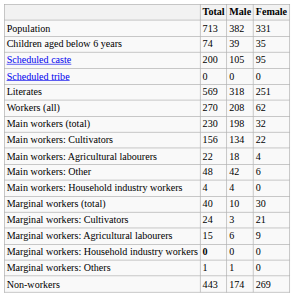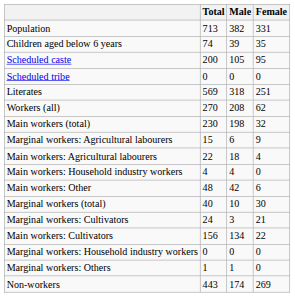rows swapped: Main workers: Cultivators <-> Marginal workers: Agricultural labourers
rows swapped: Main workers: Household industry workers <-> Main workers: Other
Marginal workers: Household industry workers | Total: bold -> normal
